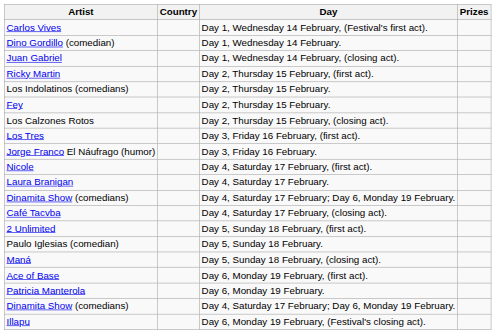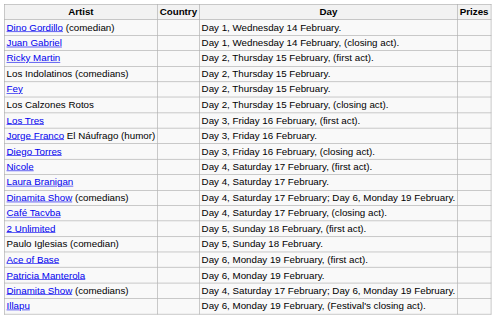- row: Carlos Vives | Day 1, Wednesday 14 February, (Festival's first act).
+ row: Diego Torres | Day 3, Friday 16 February, (closing act).
- row: Maná | Day 5, Sunday 18 February, (closing act).
